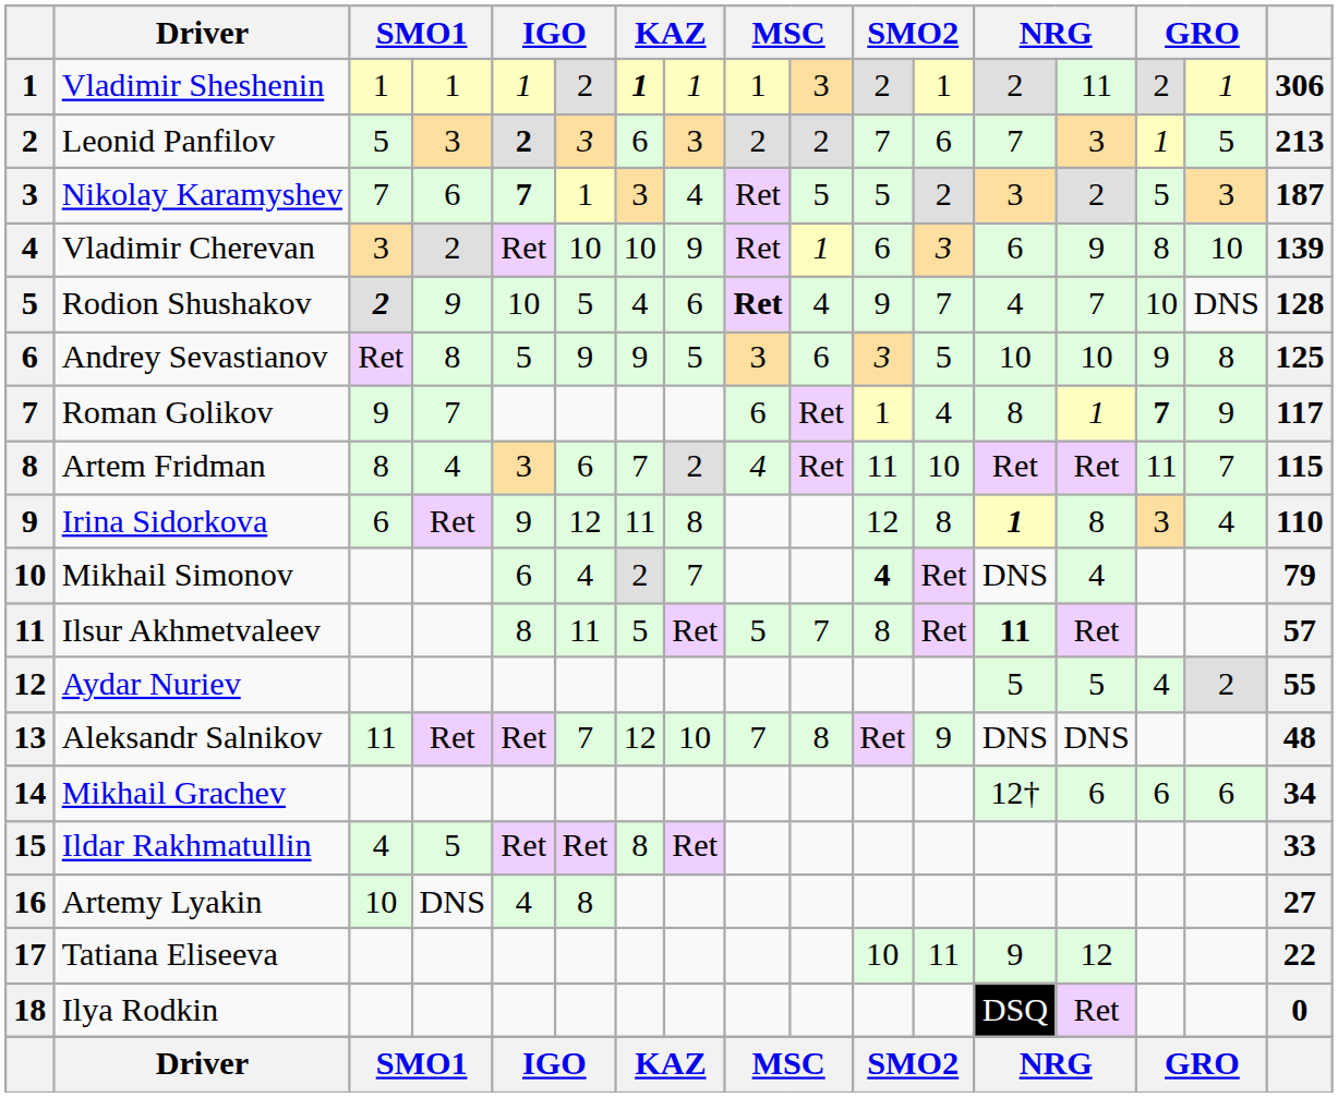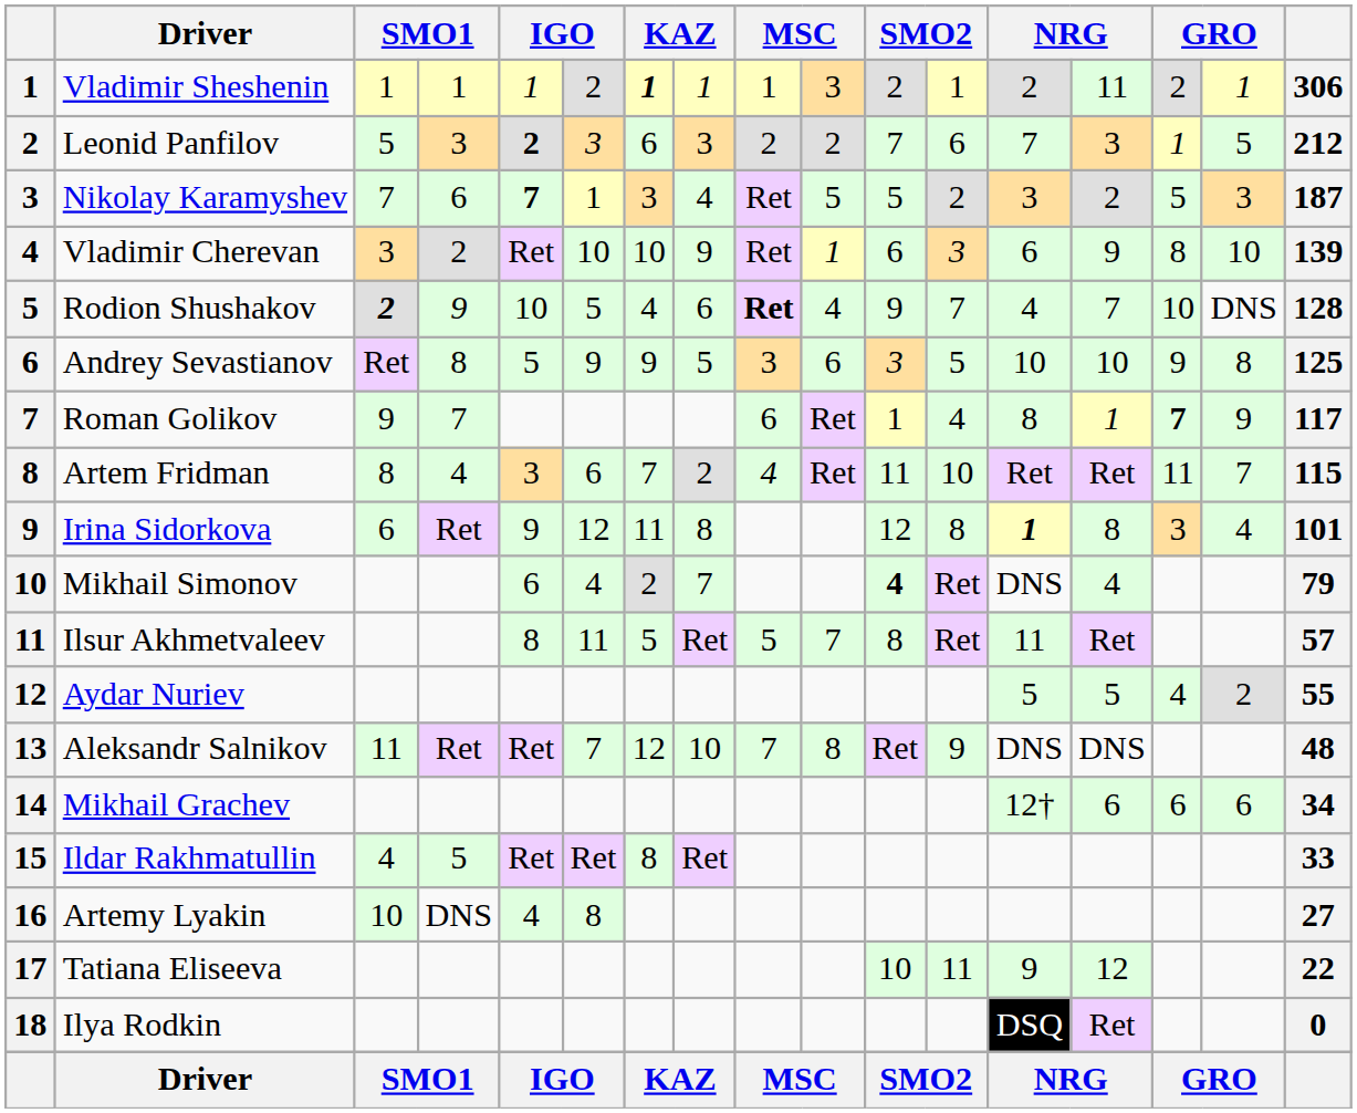Leonid Panfilov | column 17: 213 -> 212
Irina Sidorkova | column 17: 110 -> 101
Ilsur Akhmetvaleev | column 13: bold -> normal
